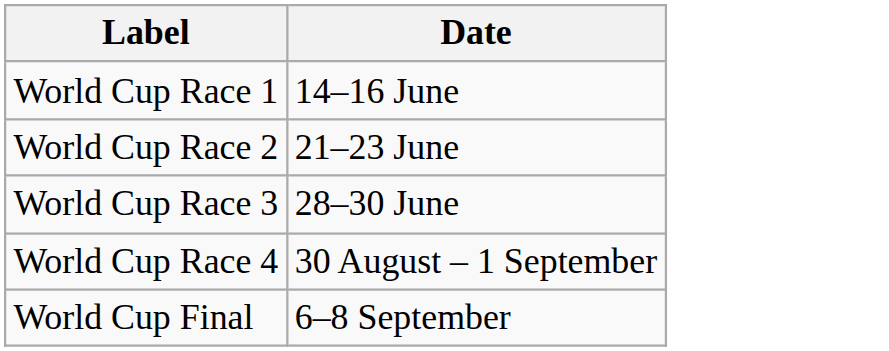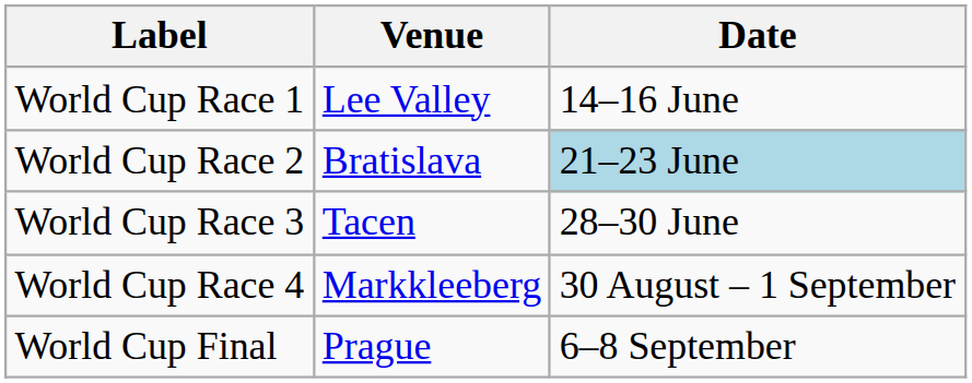+ column: Venue | Lee Valley | Bratislava | Tacen | Markkleeberg | Prague
World Cup Race 2 | Date: no background -> lightblue background
